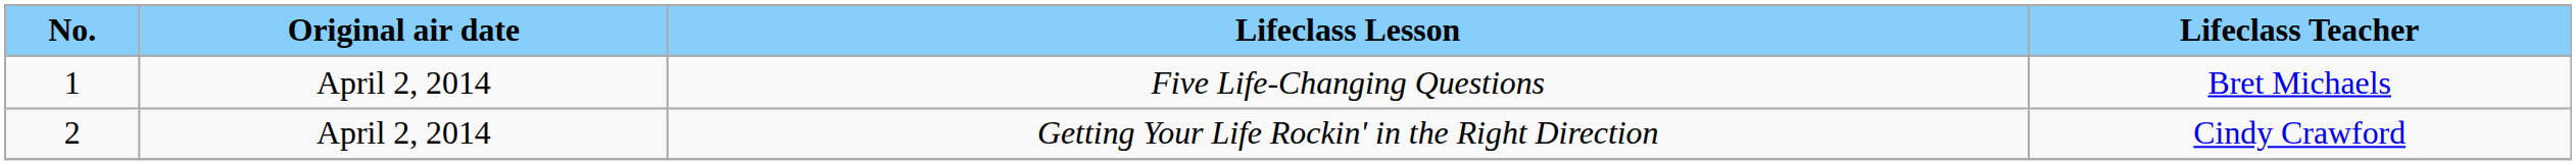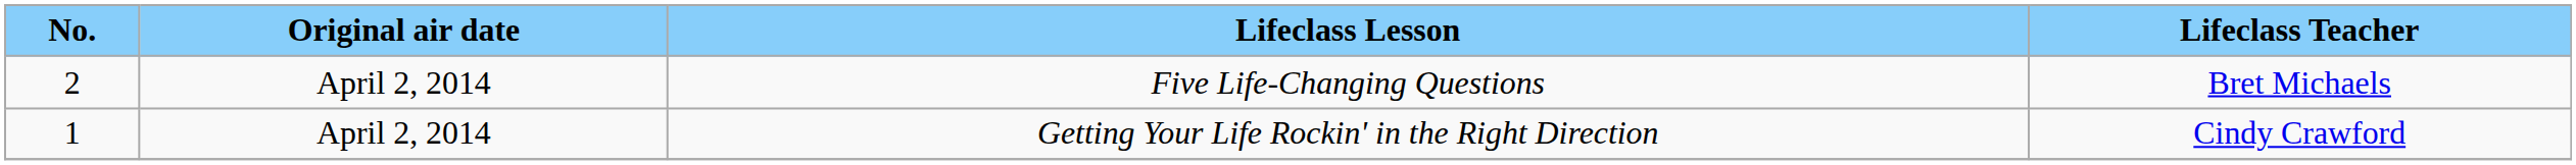Five Life-Changing Questions | No.: 1 -> 2
Getting Your Life Rockin' in the Right Direction | No.: 2 -> 1
